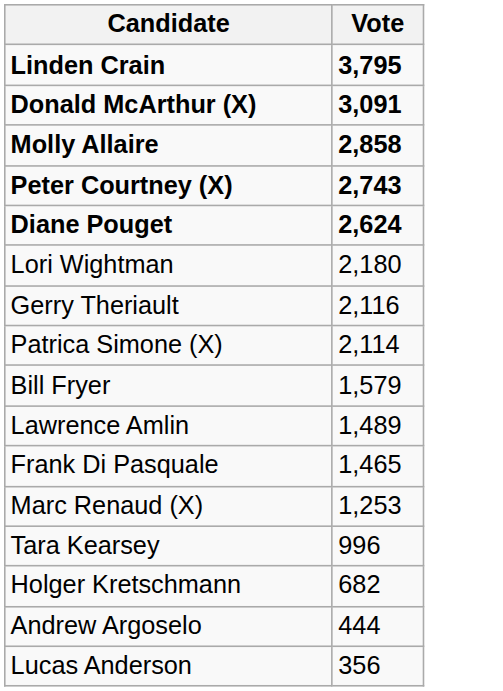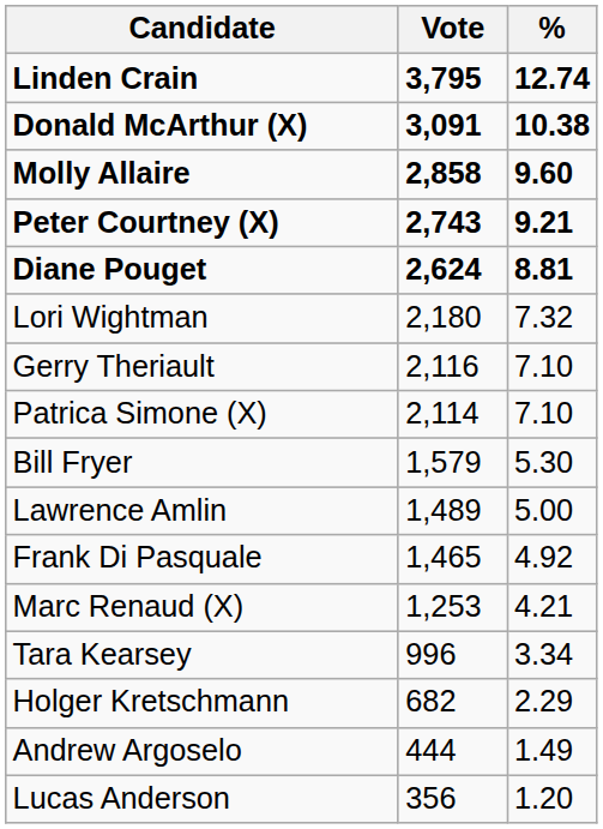+ column: % | 12.74 | 10.38 | 9.60 | 9.21 | 8.81 | 7.32 | 7.10 | 7.10 | 5.30 | 5.00 | 4.92 | 4.21 | 3.34 | 2.29 | 1.49 | 1.20
